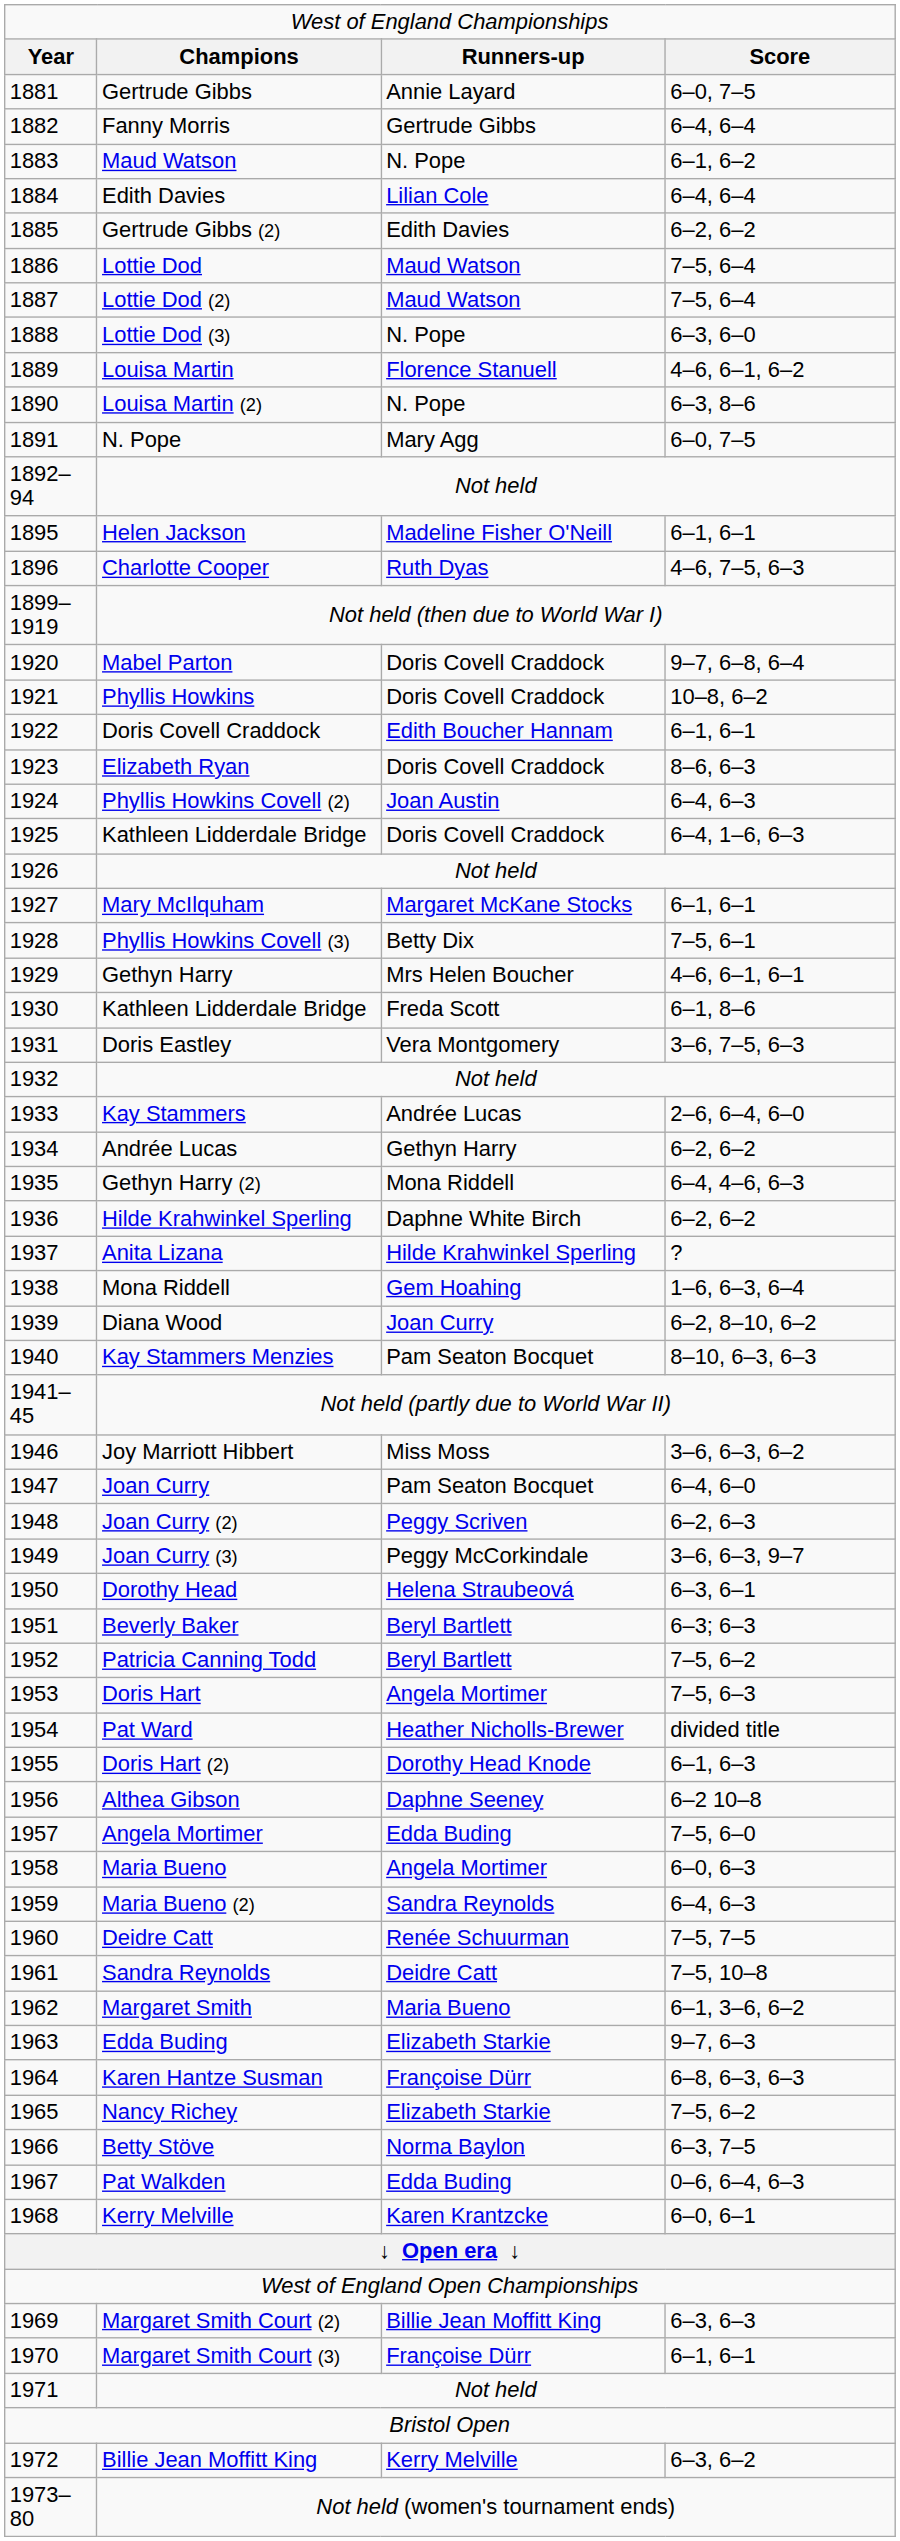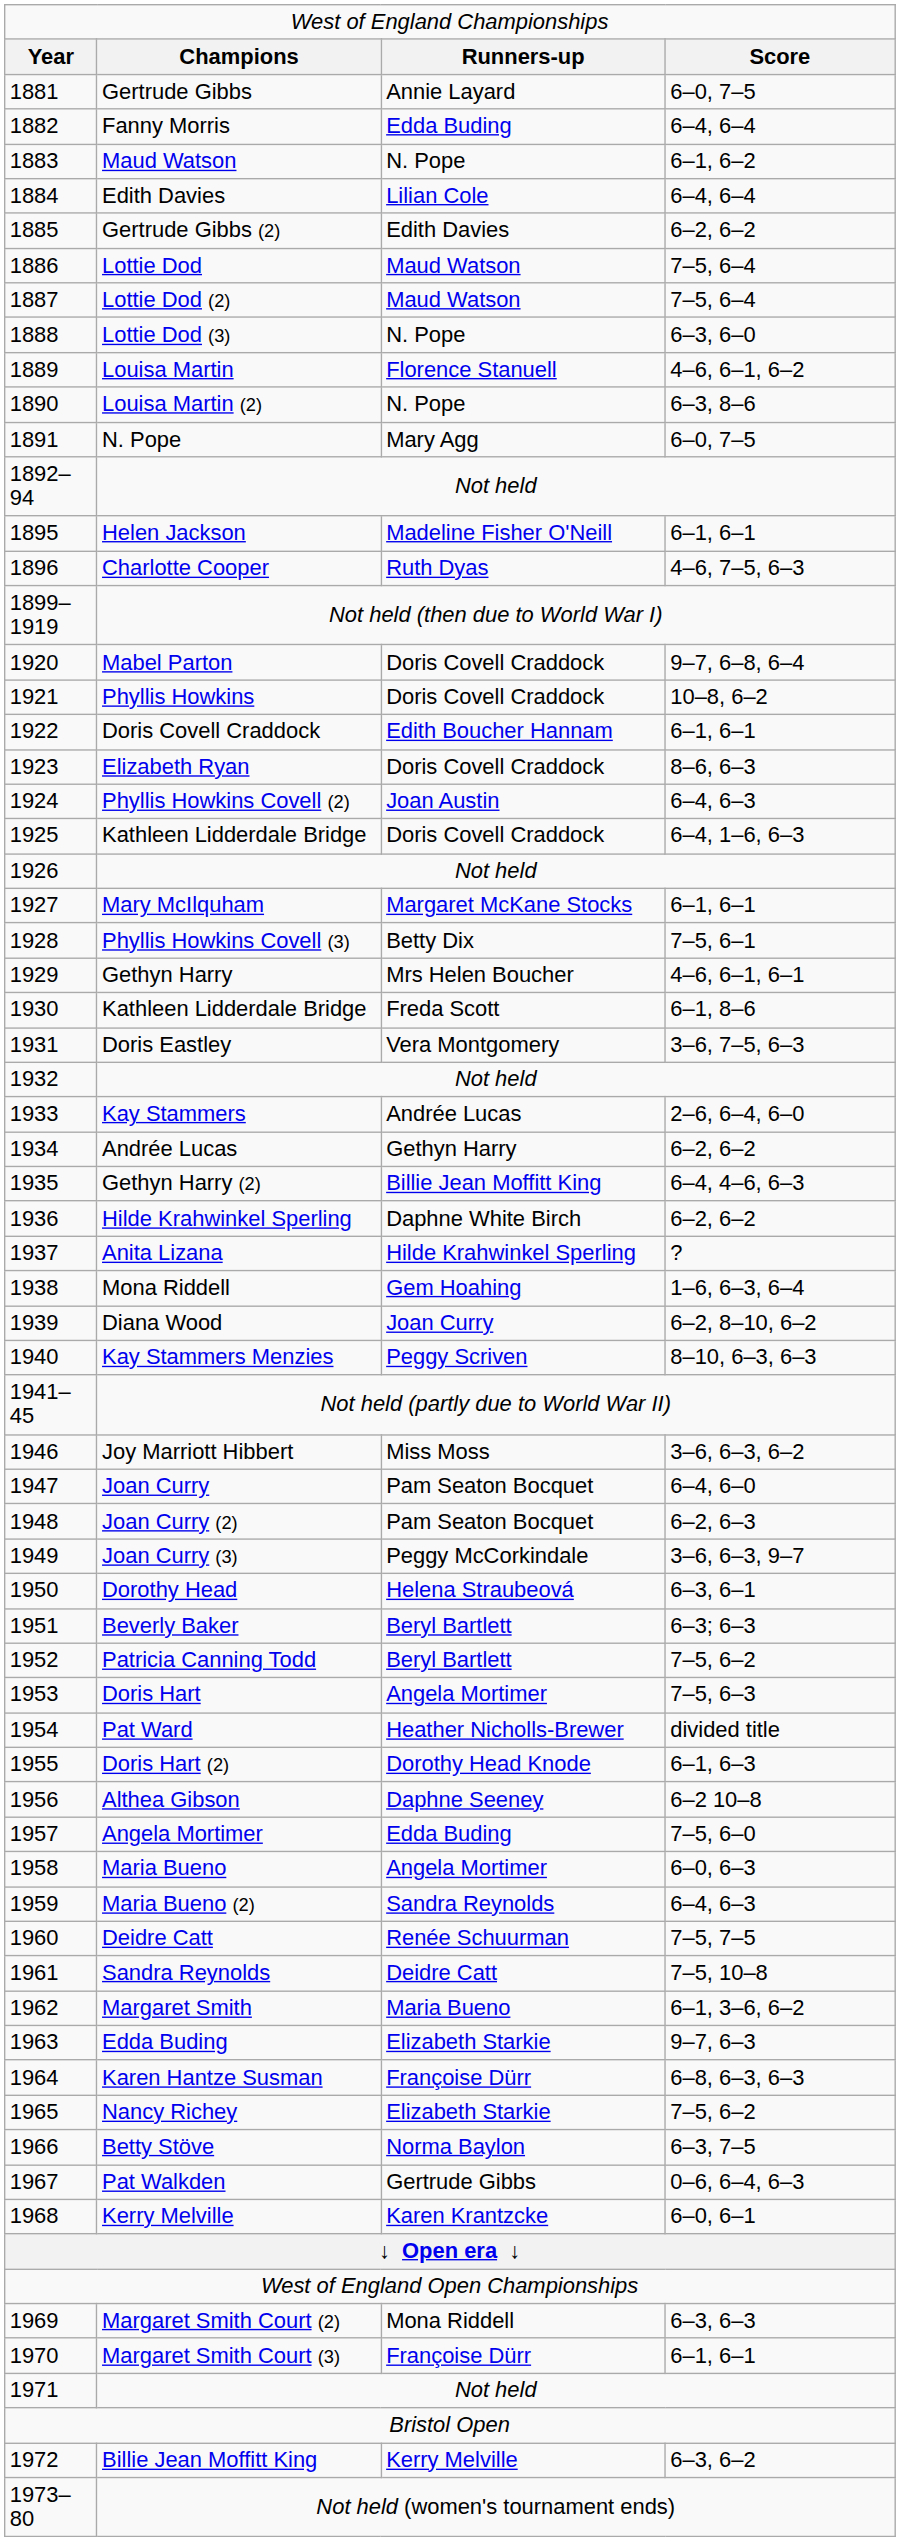Fanny Morris | column 3: Gertrude Gibbs -> Edda Buding
Gethyn Harry (2) | column 3: Mona Riddell -> Billie Jean Moffitt King
Kay Stammers Menzies | column 3: Pam Seaton Bocquet -> Peggy Scriven
Joan Curry (2) | column 3: Peggy Scriven -> Pam Seaton Bocquet
Pat Walkden | column 3: Edda Buding -> Gertrude Gibbs
Margaret Smith Court (2) | column 3: Billie Jean Moffitt King -> Mona Riddell
